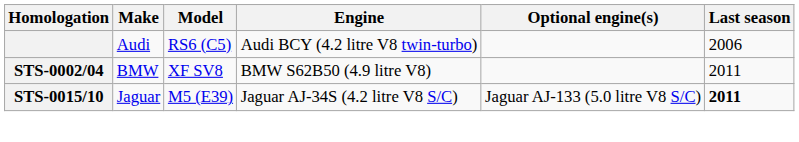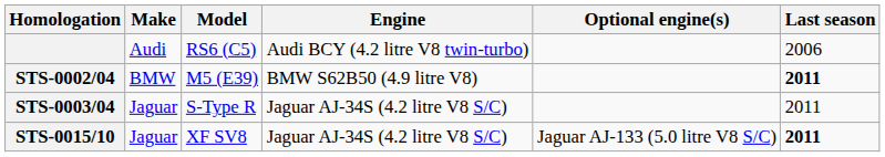STS-0002/04 | Model: XF SV8 -> M5 (E39)
STS-0002/04 | Last season: normal -> bold
+ row: STS-0003/04 | Jaguar | S-Type R | Jaguar AJ-34S (4.2 litre V8 S/C) | 2011
STS-0015/10 | Model: M5 (E39) -> XF SV8
